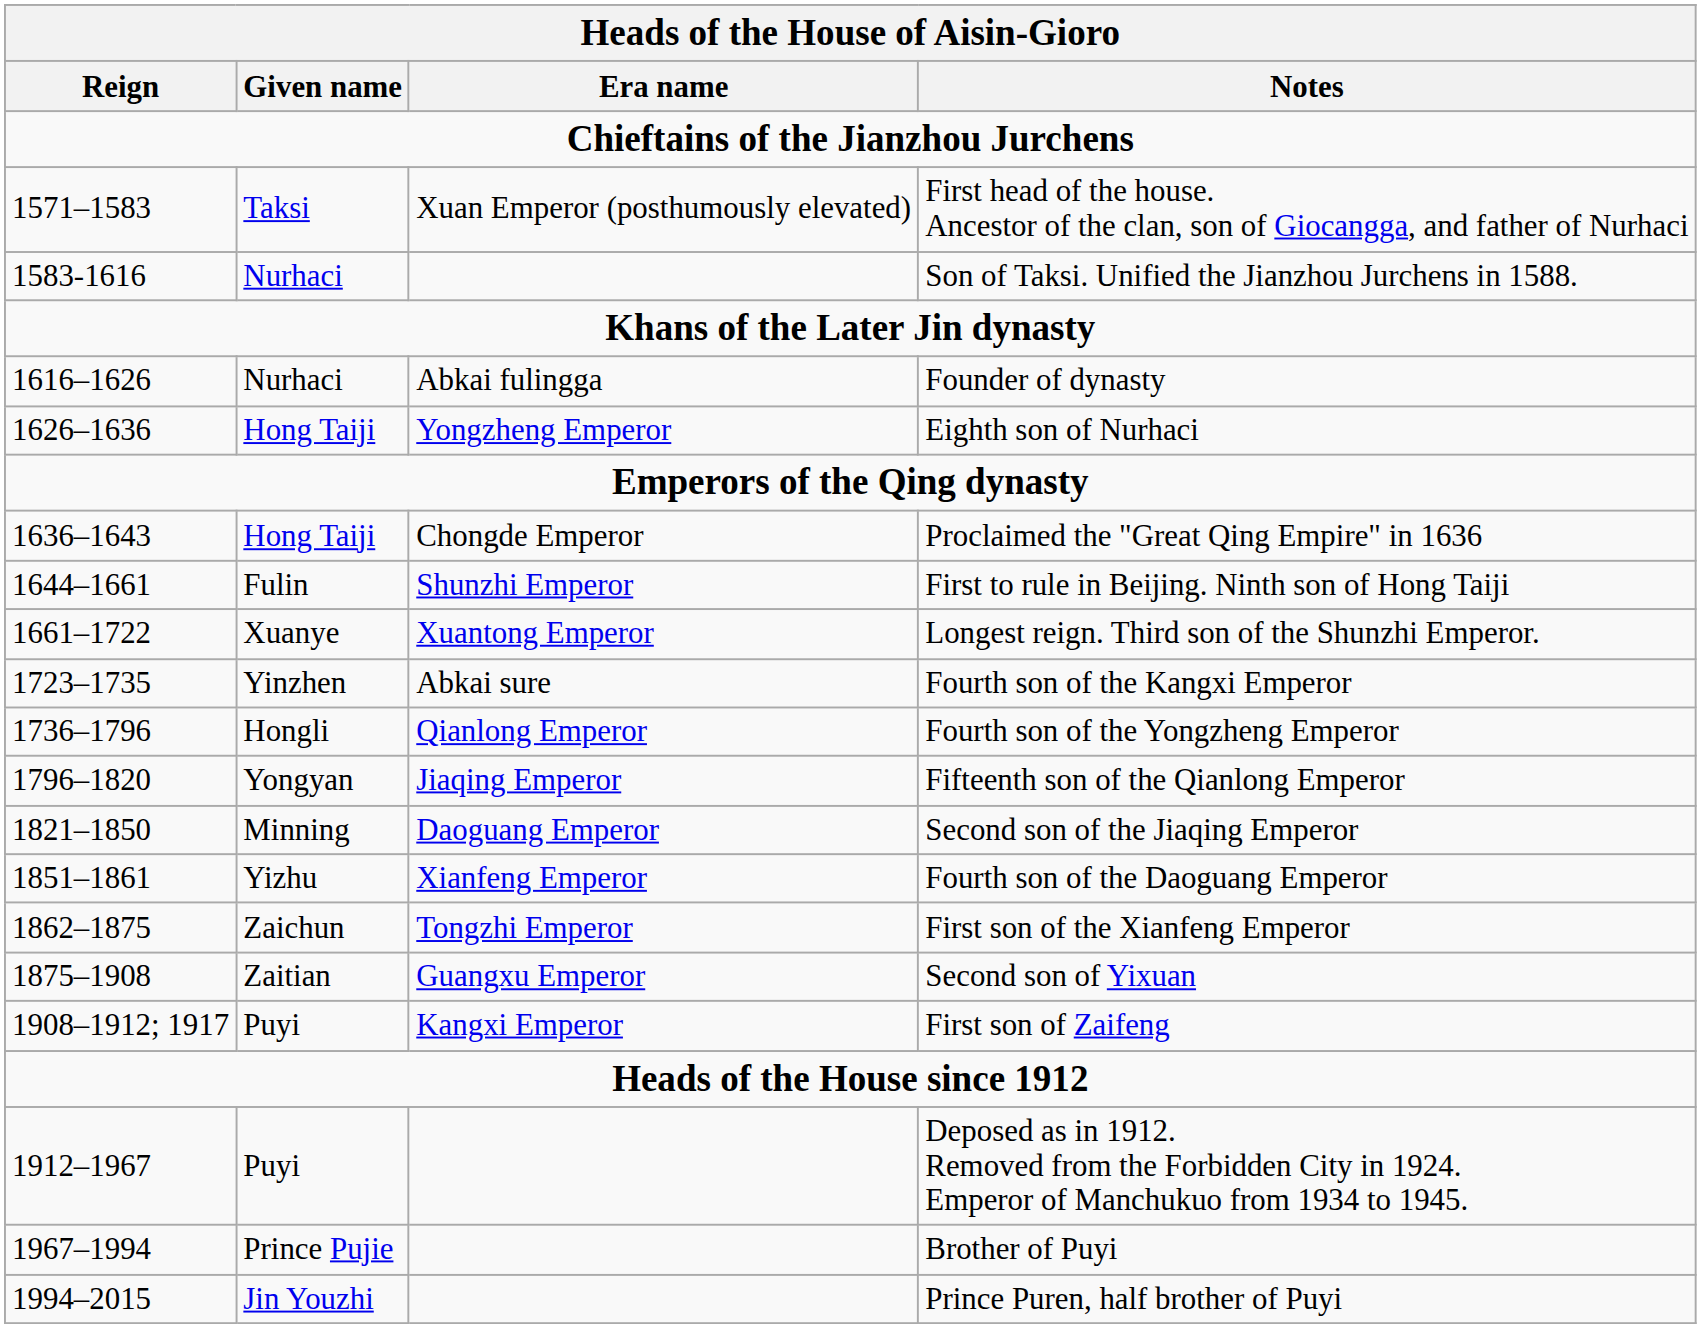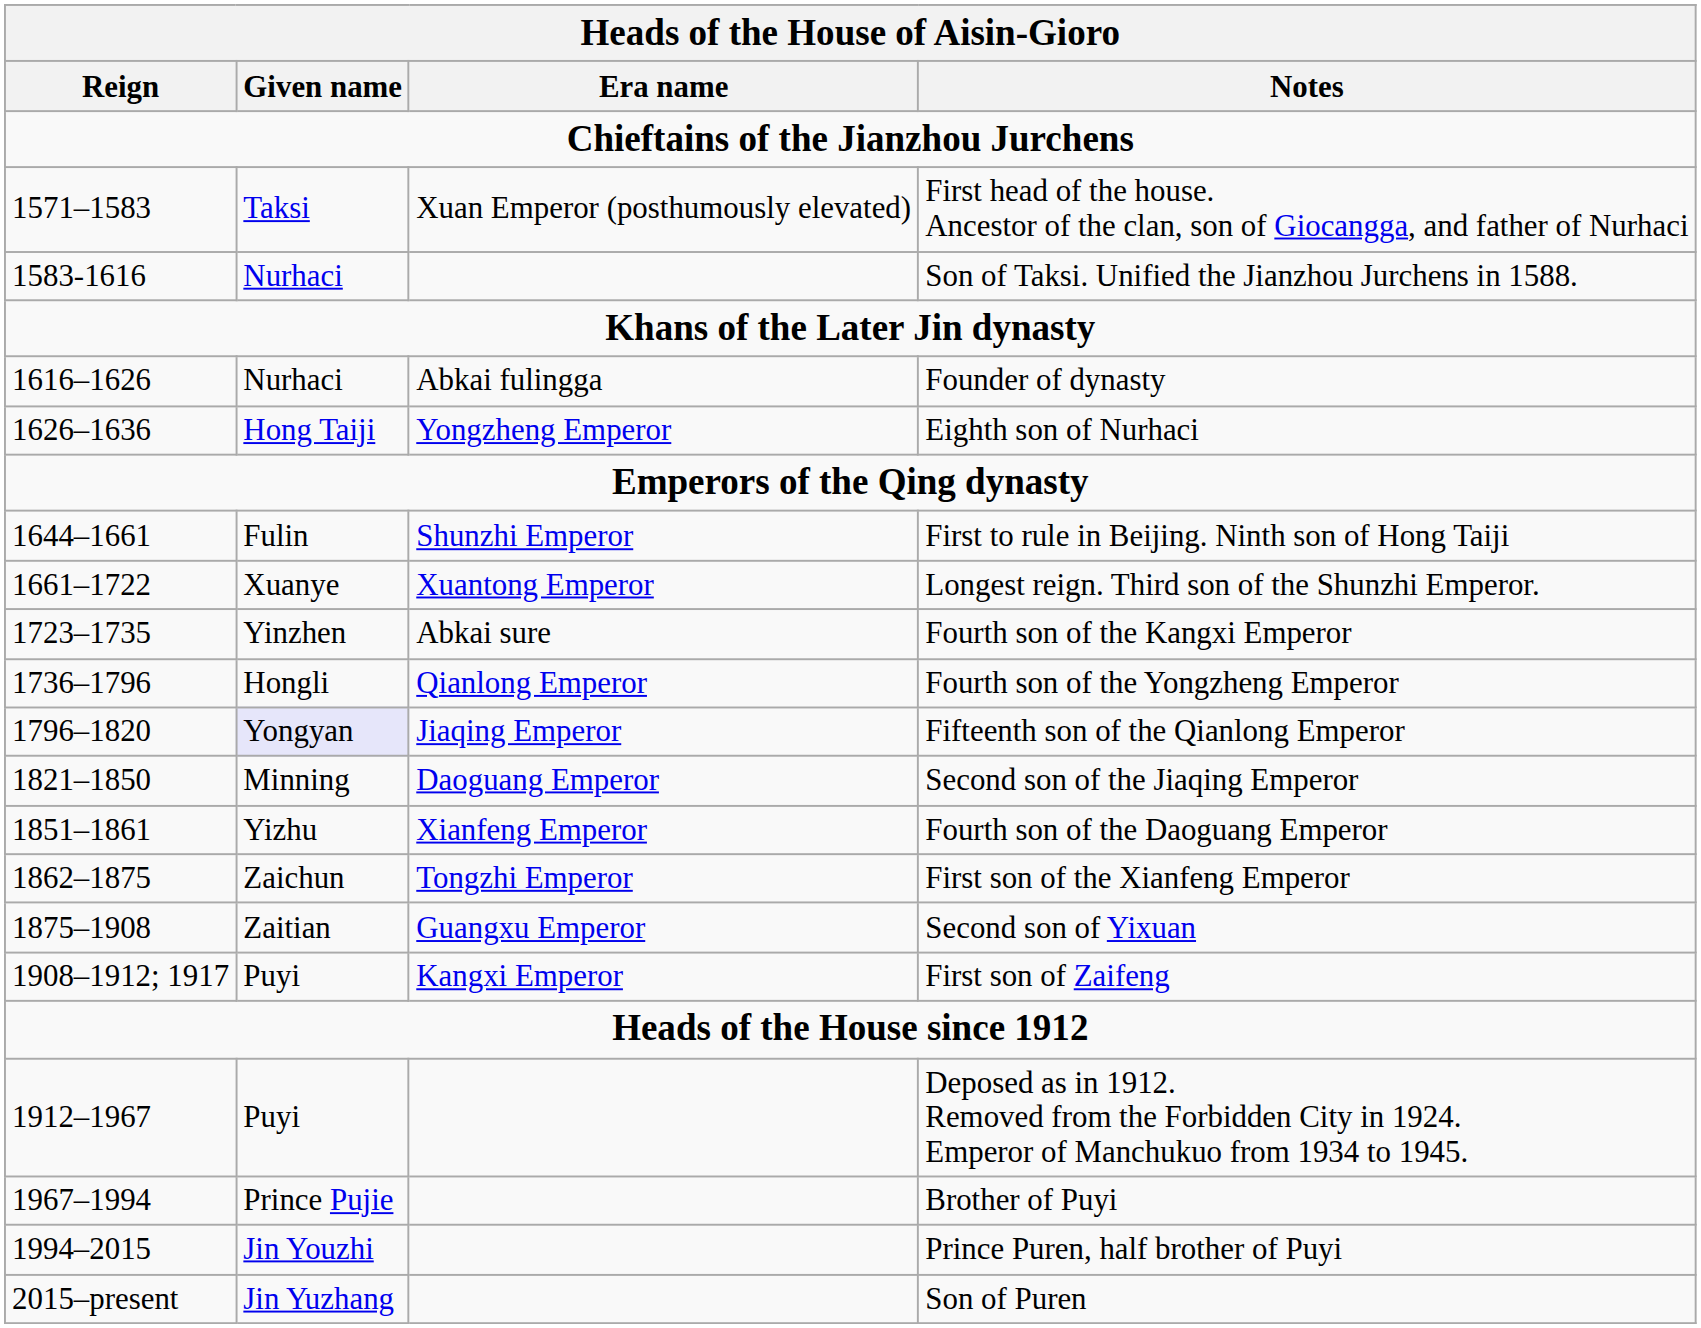- row: 1636–1643 | Hong Taiji | Chongde Emperor | Proclaimed the "Great Qing Empire" in 1636
Fifteenth son of the Qianlong Emperor | Given name: no background -> lavender background
+ row: 2015–present | Jin Yuzhang | Son of Puren
